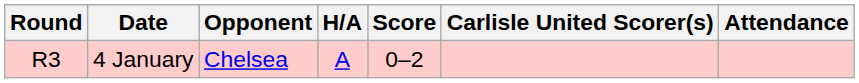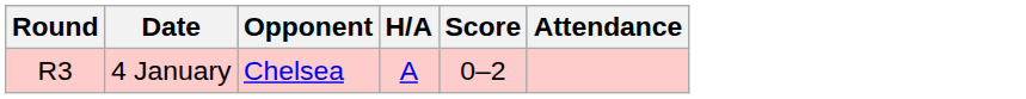- column: Carlisle United Scorer(s)
